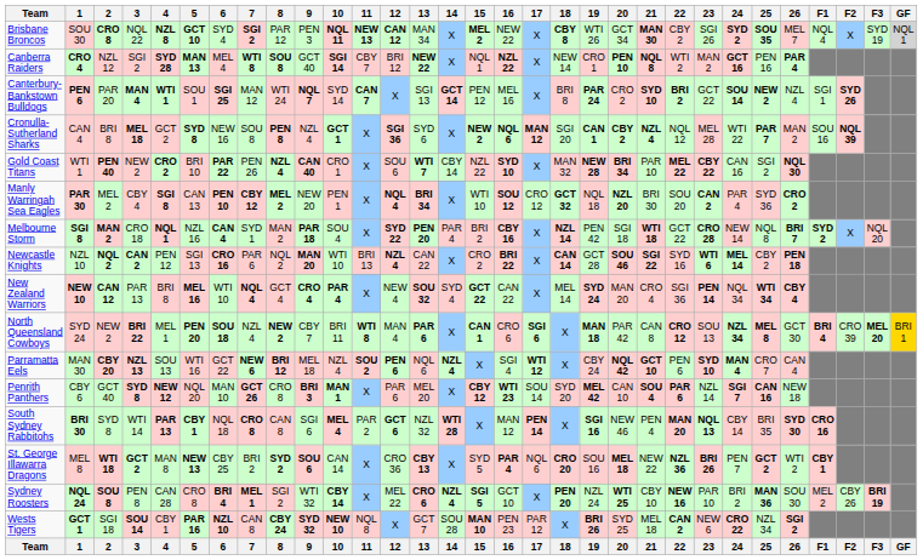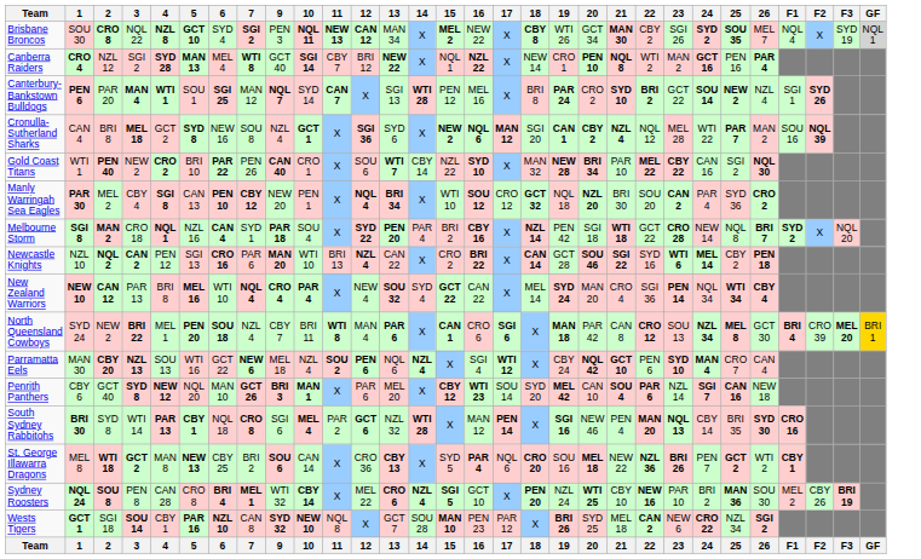- column: 8 | PAR 12 | SOU 8 | WTI 24 | PEN 8 | NZL 4 | MEL 2 | MAN 2 | NQL 2 | GCT 4 | NEW 2 | BRI 12 | CRO 8 | CAN 8 | SYD 2 | SGI 2 | CBY 24 | 8
Canterbury-Bankstown Bulldogs | 14: GCT 14 -> WTI 28
